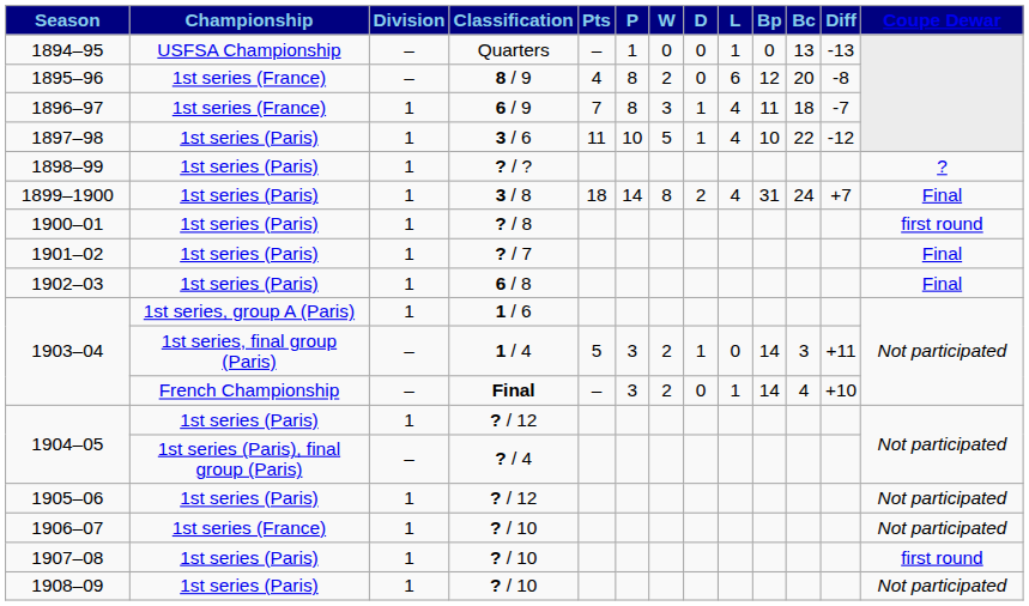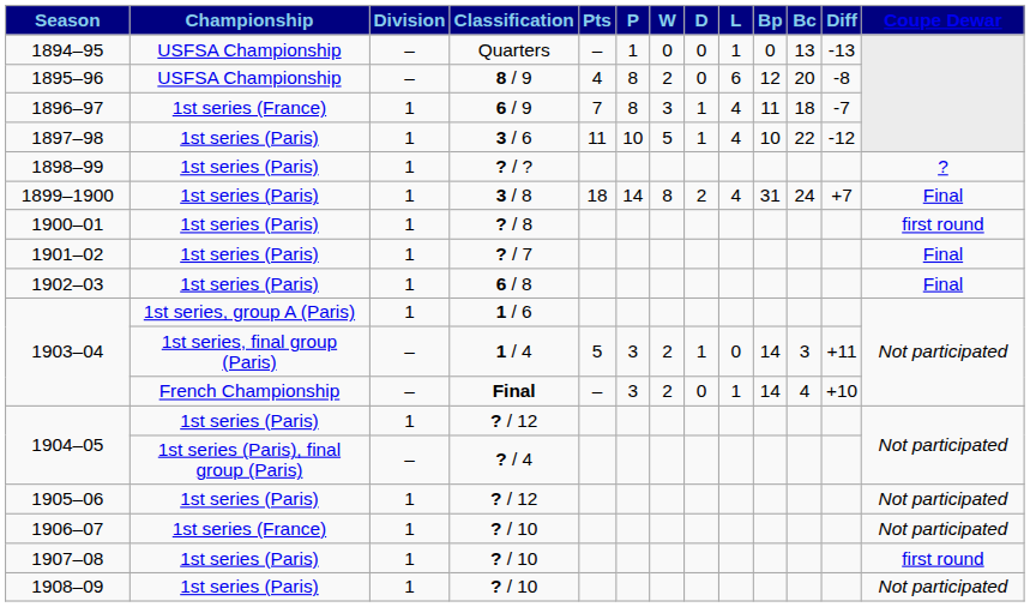1895–96 | Championship: 1st series (France) -> USFSA Championship
